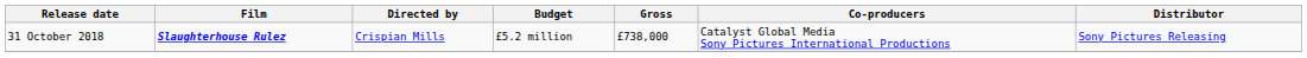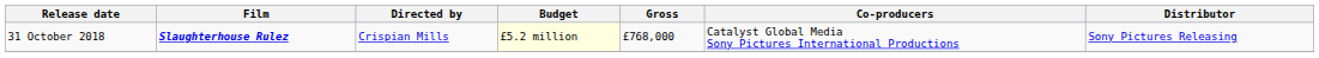31 October 2018 | Budget: no background -> lightyellow background
31 October 2018 | Gross: £738,000 -> £768,000
